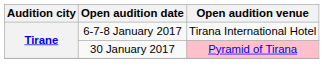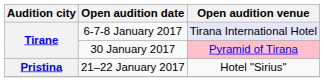6-7-8 January 2017 | Open audition venue: no background -> lavender background
+ row: Pristina | 21–22 January 2017 | Hotel "Sirius"
